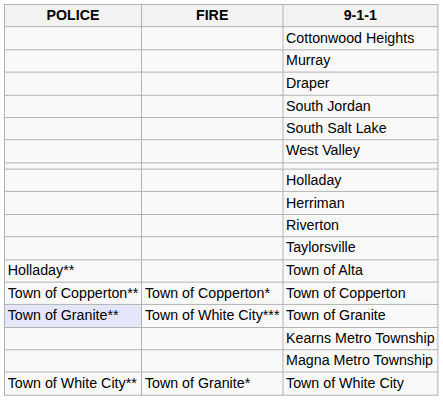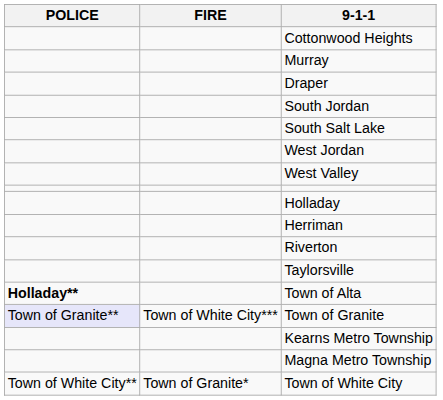+ row: West Jordan
Town of Alta | POLICE: normal -> bold
- row: Town of Copperton** | Town of Copperton* | Town of Copperton
